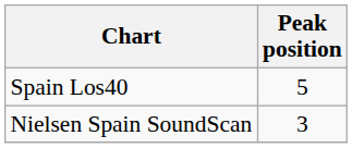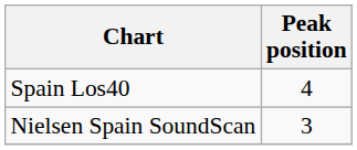Spain Los40 | Peak position: 5 -> 4
